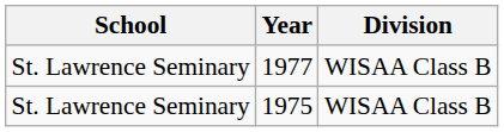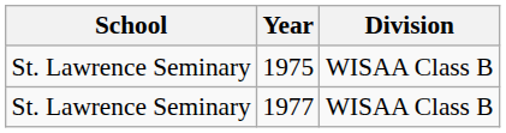rows swapped: 1975 <-> 1977
